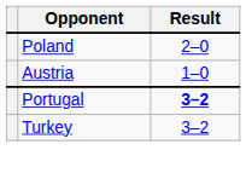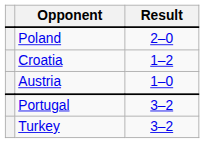+ row: Croatia | 1–2
Portugal | Result: bold -> normal
